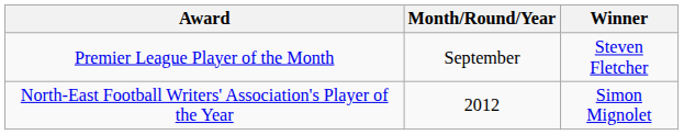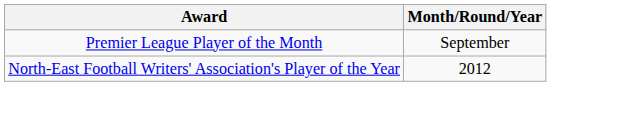- column: Winner | Steven Fletcher | Simon Mignolet
